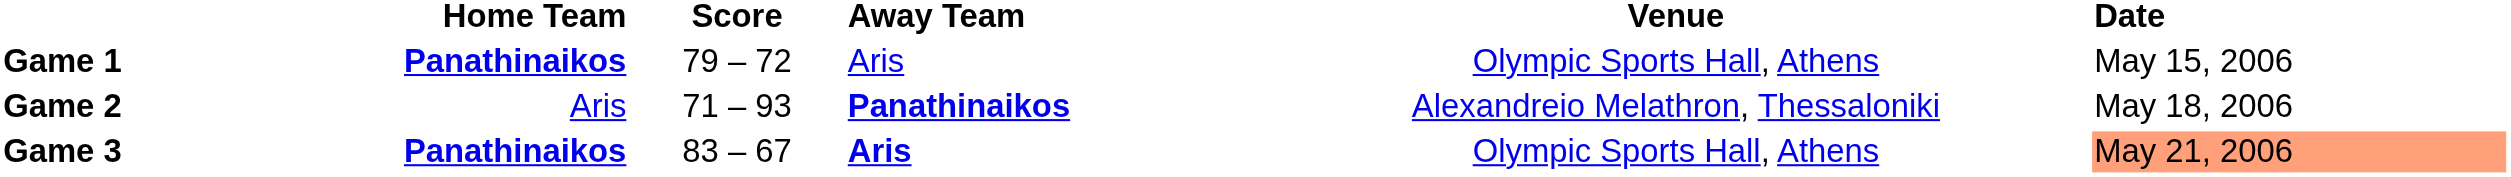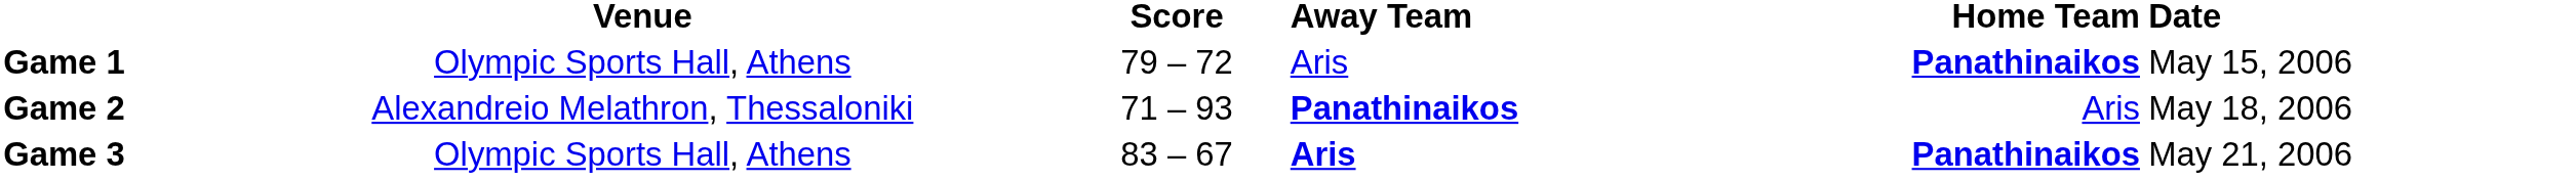columns swapped: Home Team <-> Venue
Game 3 | Date: lightsalmon background -> no background
